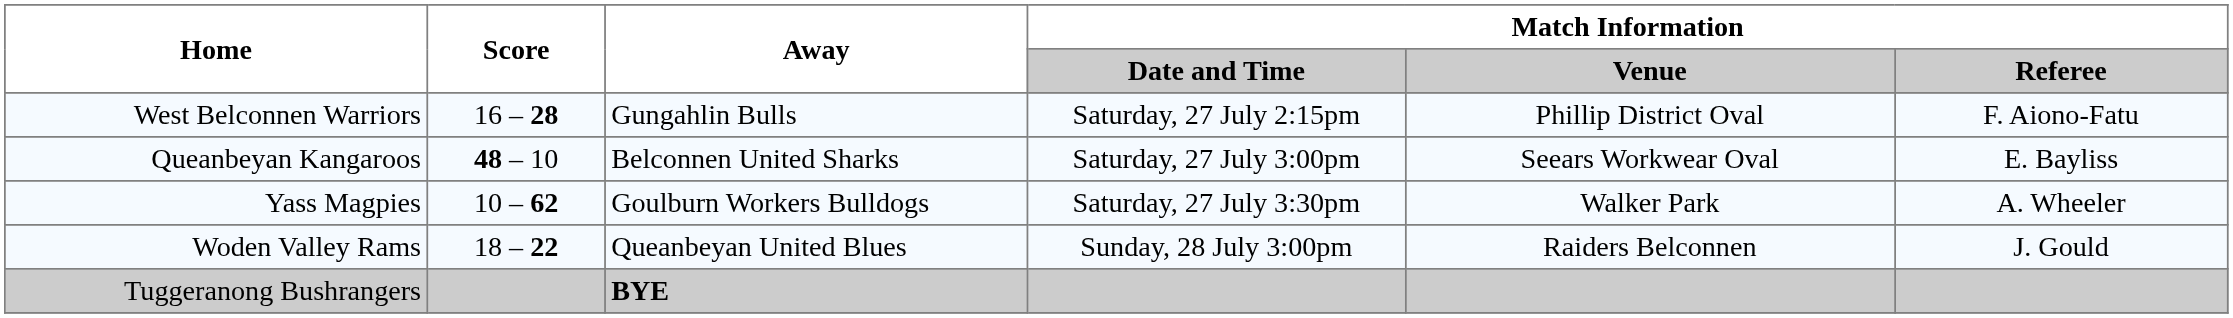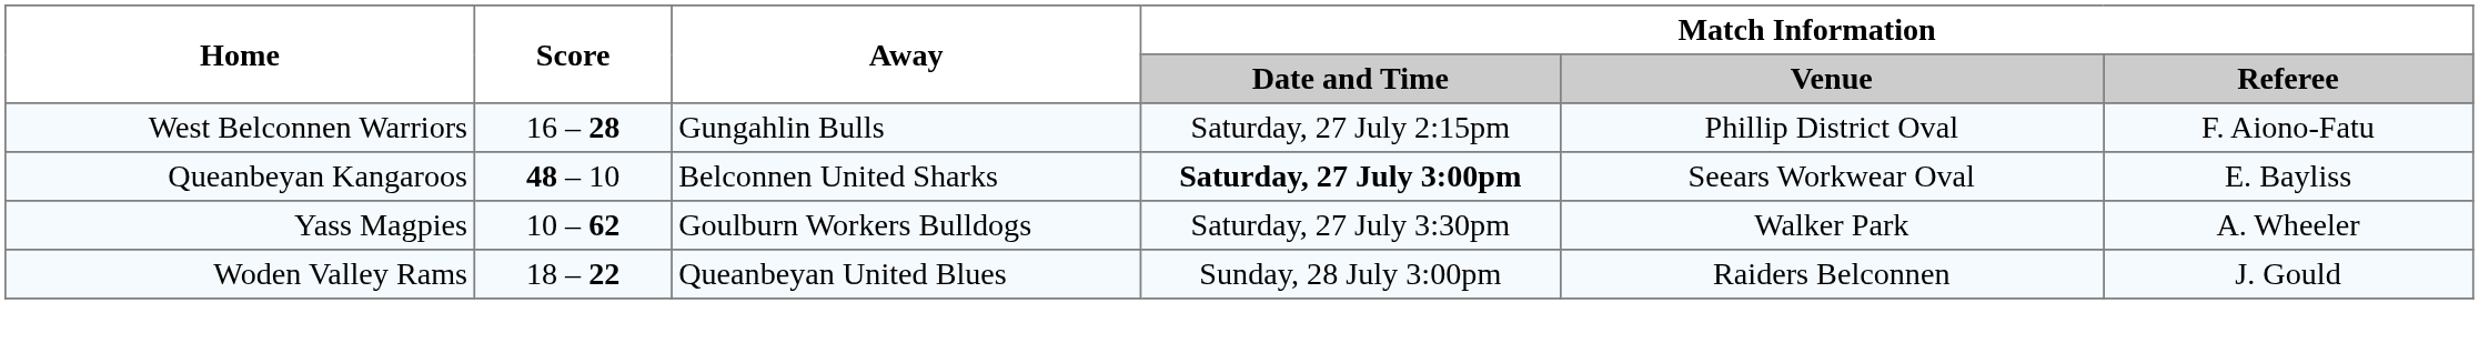Queanbeyan Kangaroos | Match Information / Date and Time: normal -> bold
- row: Tuggeranong Bushrangers | BYE
